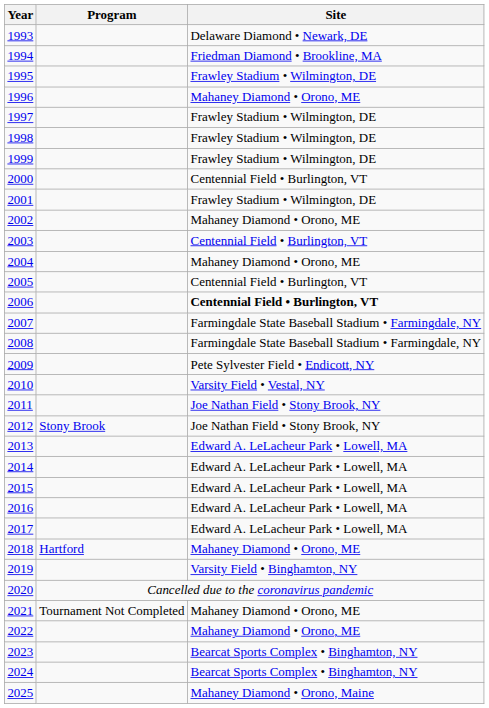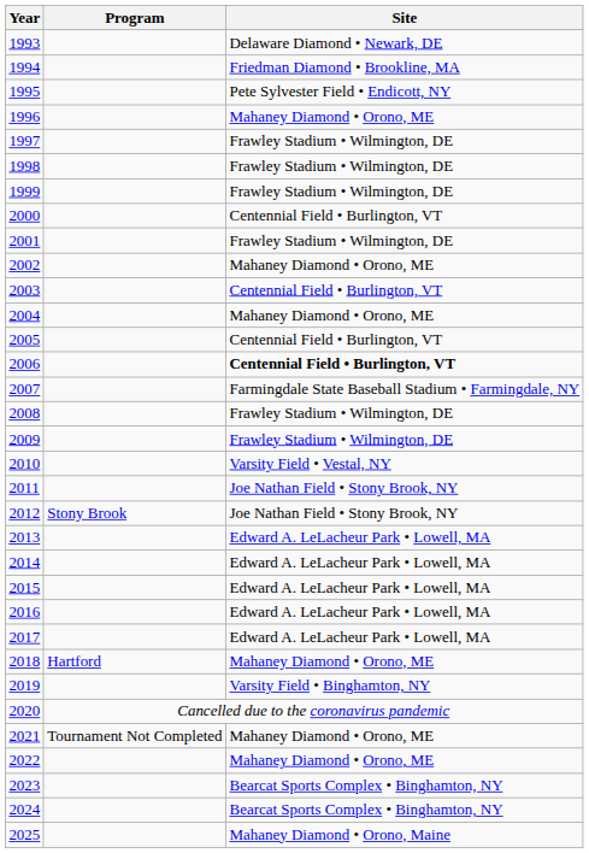1995 | Site: Frawley Stadium • Wilmington, DE -> Pete Sylvester Field • Endicott, NY
2008 | Site: Farmingdale State Baseball Stadium • Farmingdale, NY -> Frawley Stadium • Wilmington, DE
2009 | Site: Pete Sylvester Field • Endicott, NY -> Frawley Stadium • Wilmington, DE
